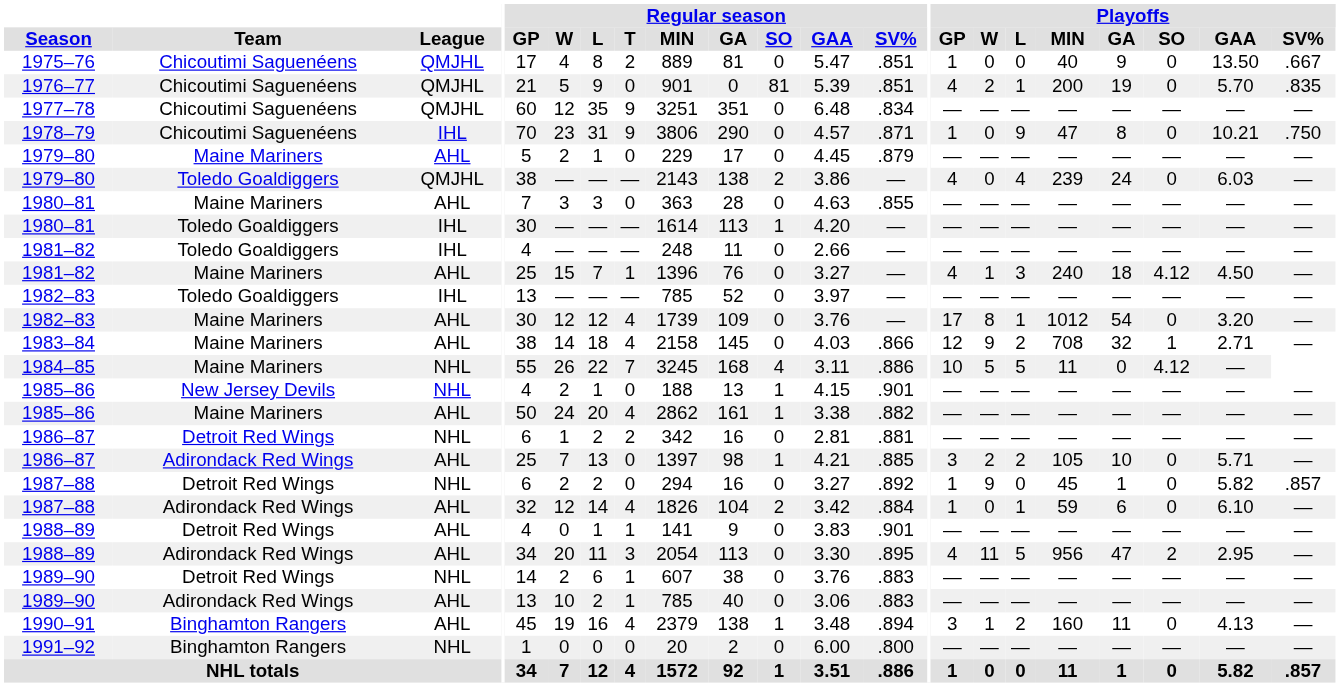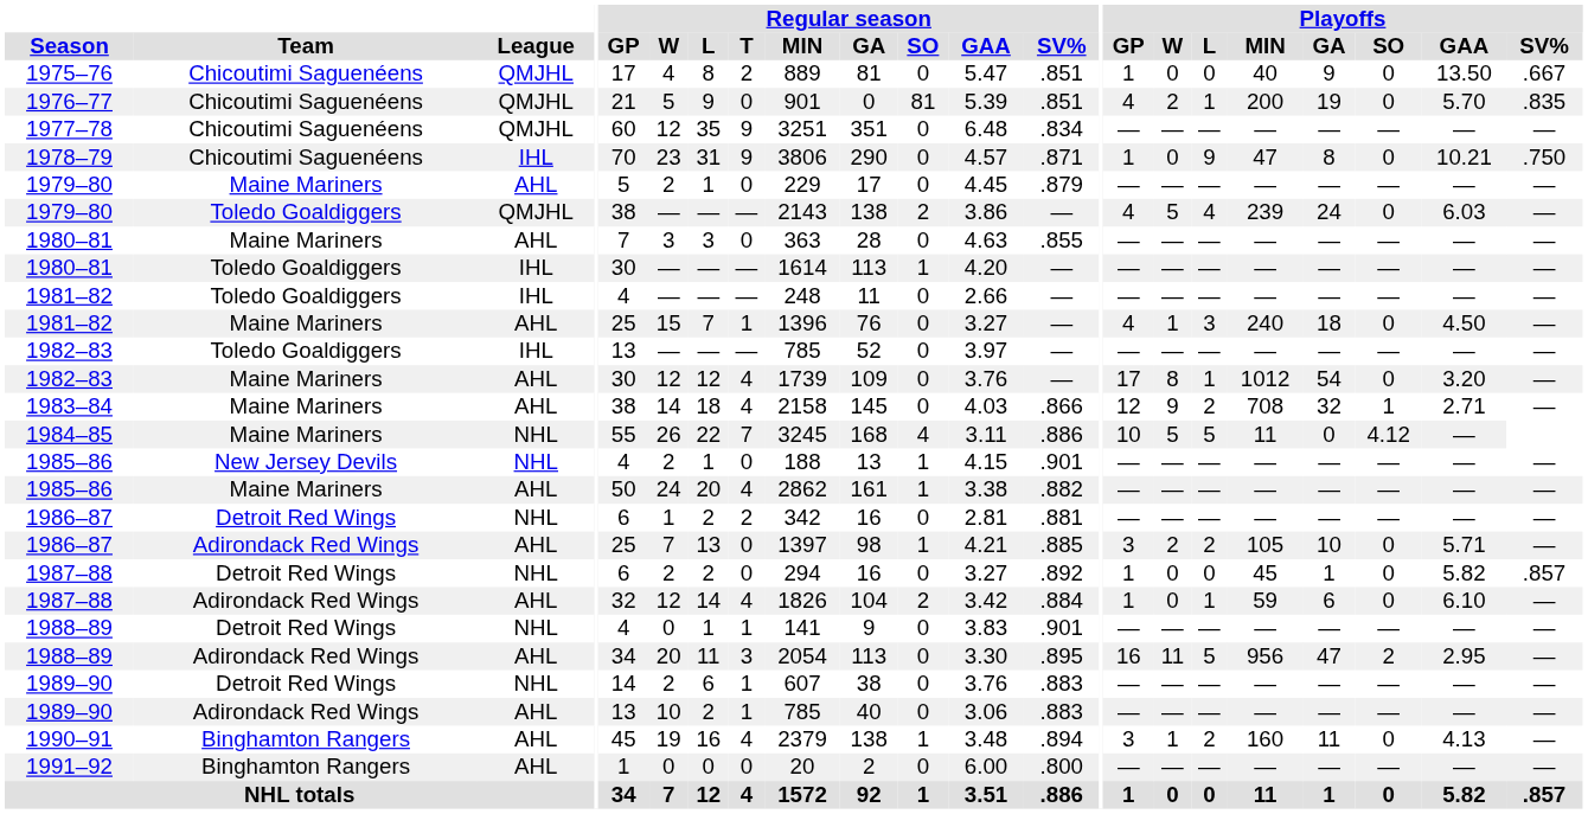1979–80 / Toledo Goaldiggers | Playoffs / W: 0 -> 5
1981–82 / Maine Mariners | Playoffs / SO: 4.12 -> 0
1987–88 / Detroit Red Wings | Playoffs / W: 9 -> 0
1988–89 / Detroit Red Wings | League: AHL -> NHL
1988–89 / Adirondack Red Wings | Playoffs / GP: 4 -> 16
1991–92 | League: NHL -> AHL
